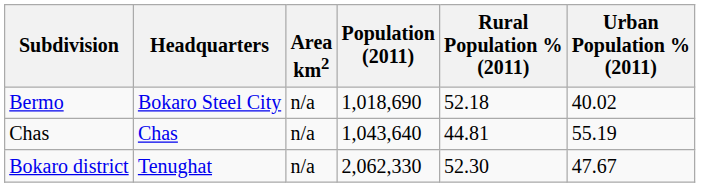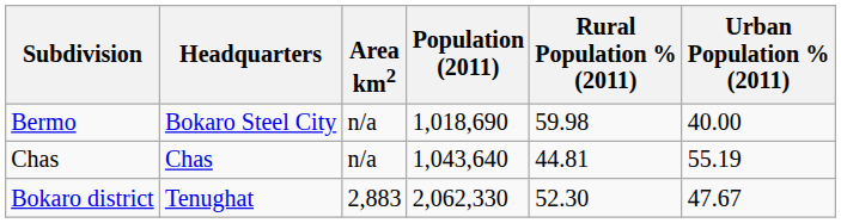Bermo | Rural Population % (2011): 52.18 -> 59.98
Bermo | Urban Population % (2011): 40.02 -> 40.00
Bokaro district | Area km2: n/a -> 2,883
